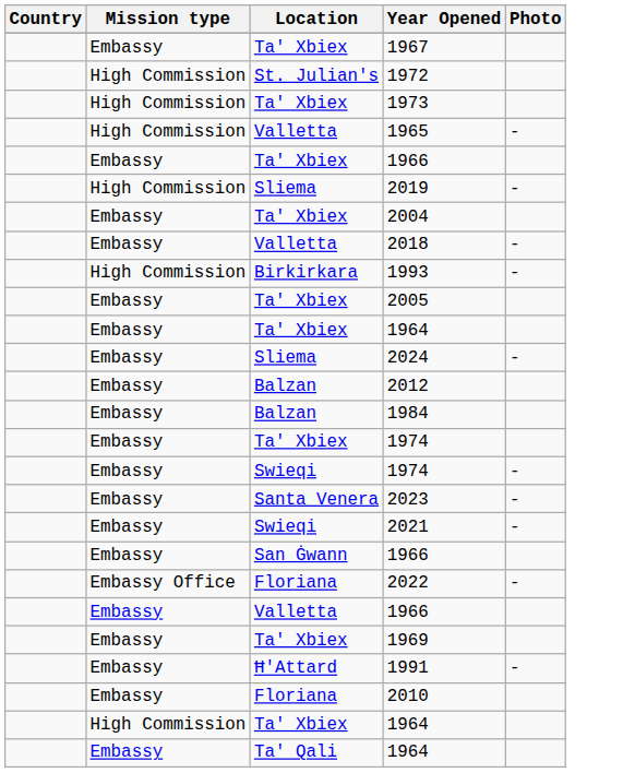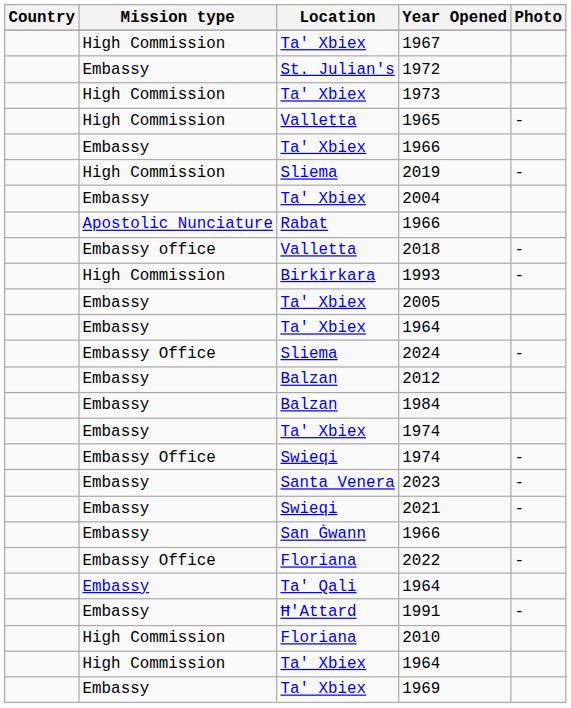1967 | Mission type: Embassy -> High Commission
1972 | Mission type: High Commission -> Embassy
+ row: Apostolic Nunciature | Rabat | 1966
2018 | Mission type: Embassy -> Embassy office
2024 | Mission type: Embassy -> Embassy Office
Swieqi / 1974 | Mission type: Embassy -> Embassy Office
- row: Embassy | Valletta | 1966
rows swapped: 1969 <-> Ta' Qali / 1964
2010 | Mission type: Embassy -> High Commission
